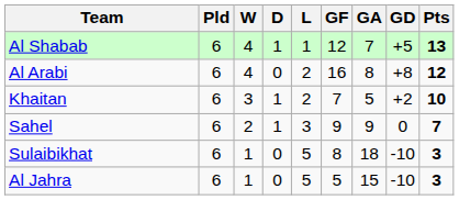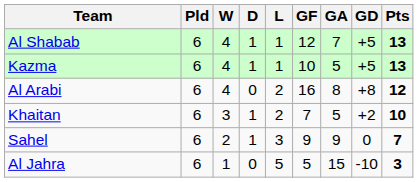+ row: Kazma | 6 | 4 | 1 | 1 | 10 | 5 | +5 | 13
- row: Sulaibikhat | 6 | 1 | 0 | 5 | 8 | 18 | -10 | 3
